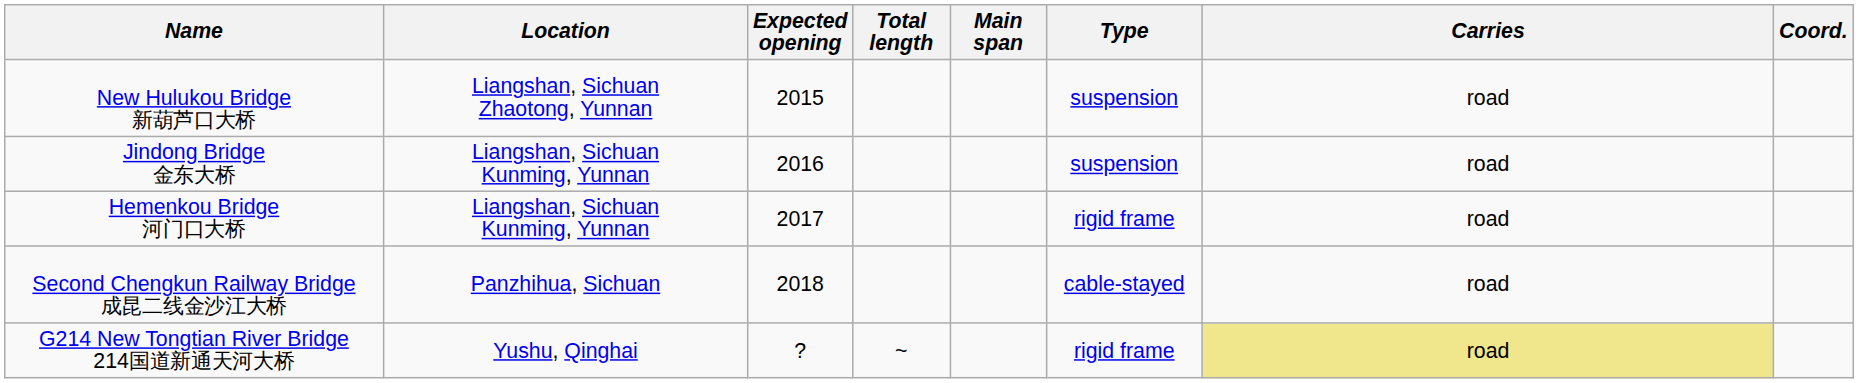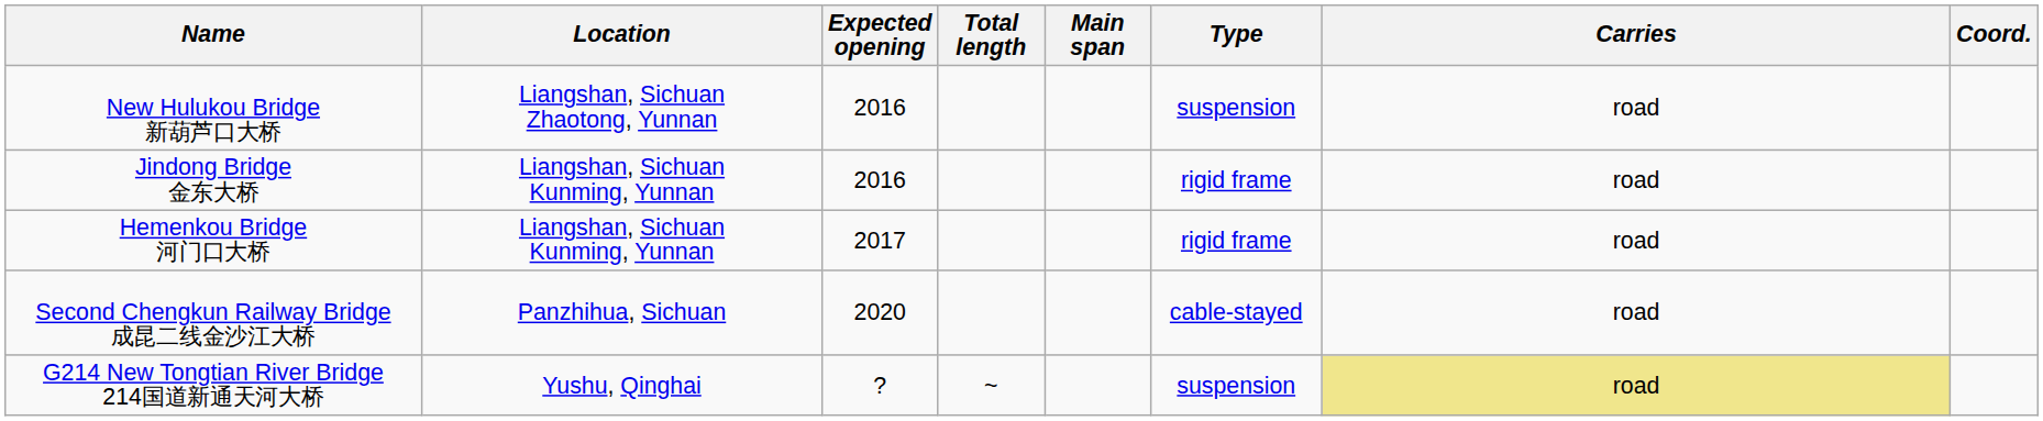New Hulukou Bridge 新葫芦口大桥 | Expected opening: 2015 -> 2016
Jindong Bridge 金东大桥 | Type: suspension -> rigid frame
Second Chengkun Railway Bridge 成昆二线金沙江大桥 | Expected opening: 2018 -> 2020
G214 New Tongtian River Bridge 214国道新通天河大桥 | Type: rigid frame -> suspension
